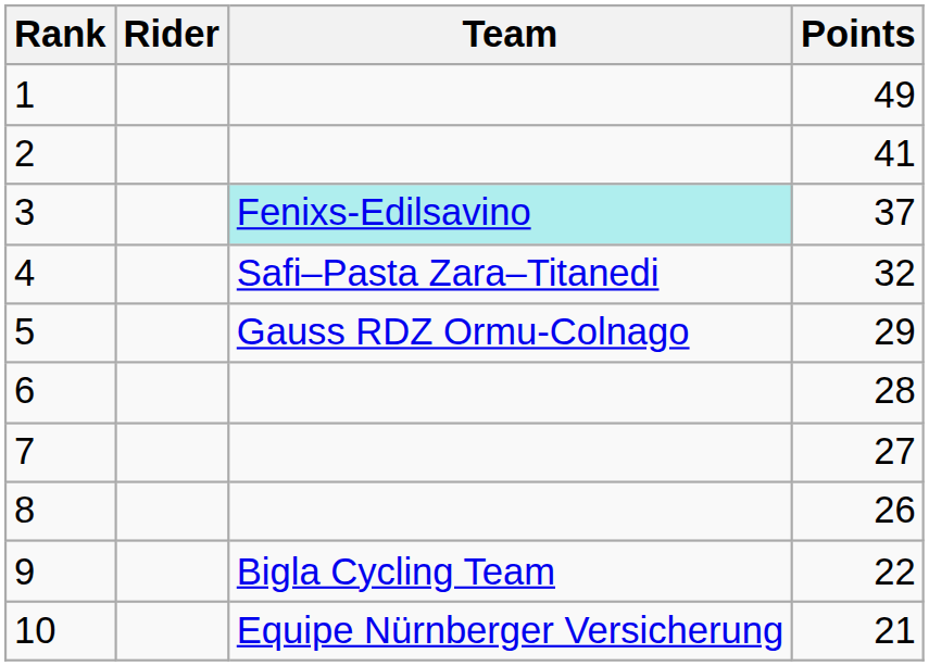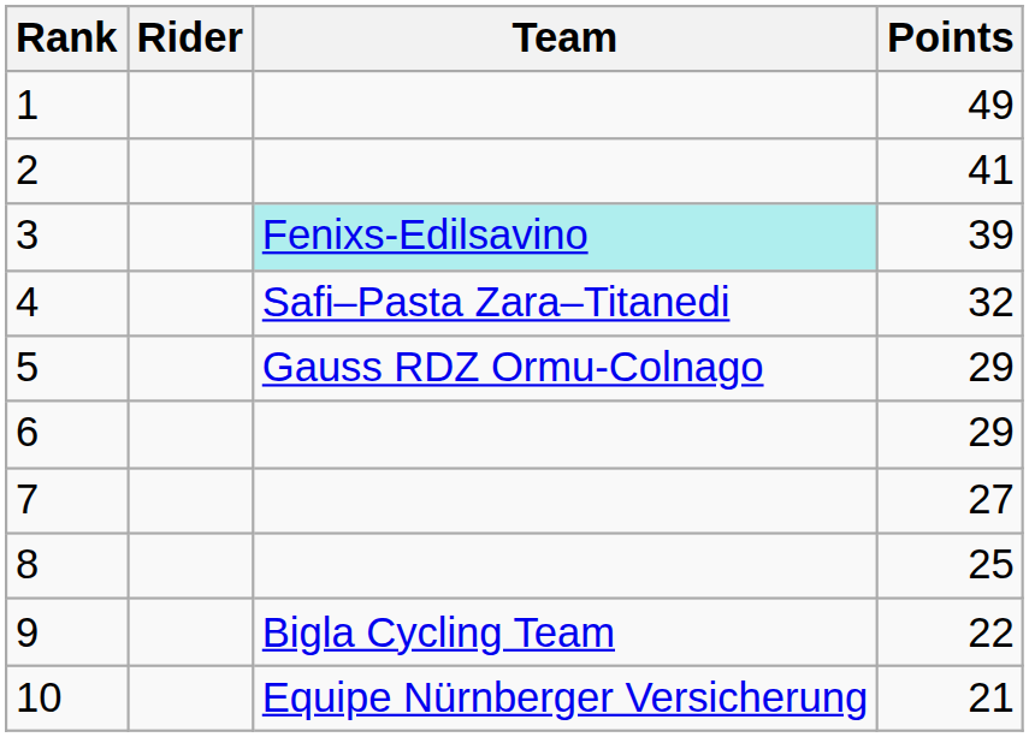3 | Points: 37 -> 39
6 | Points: 28 -> 29
8 | Points: 26 -> 25
